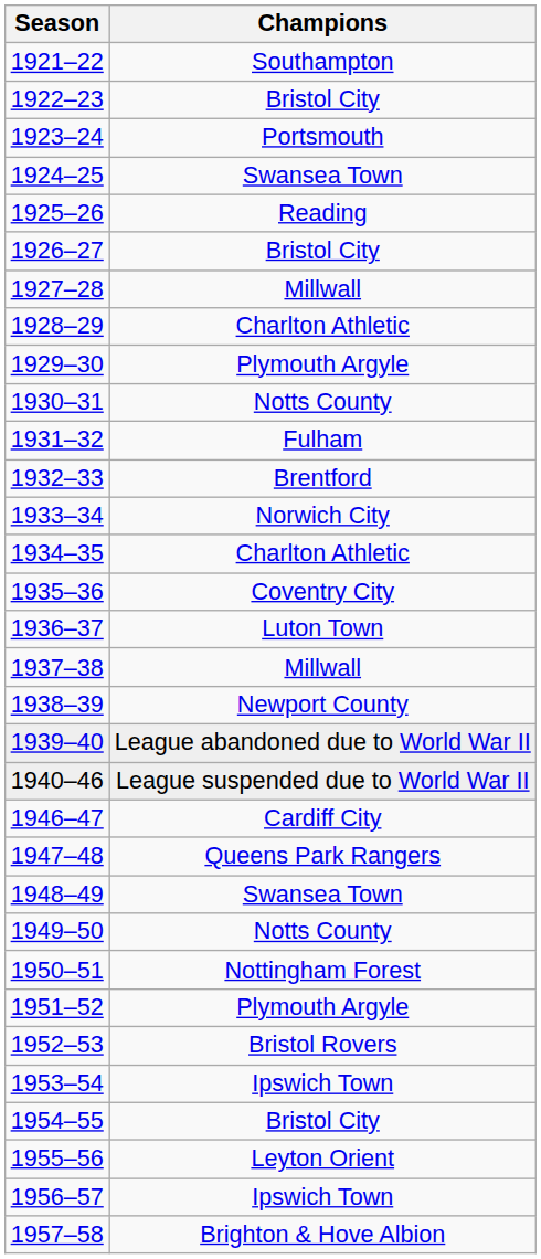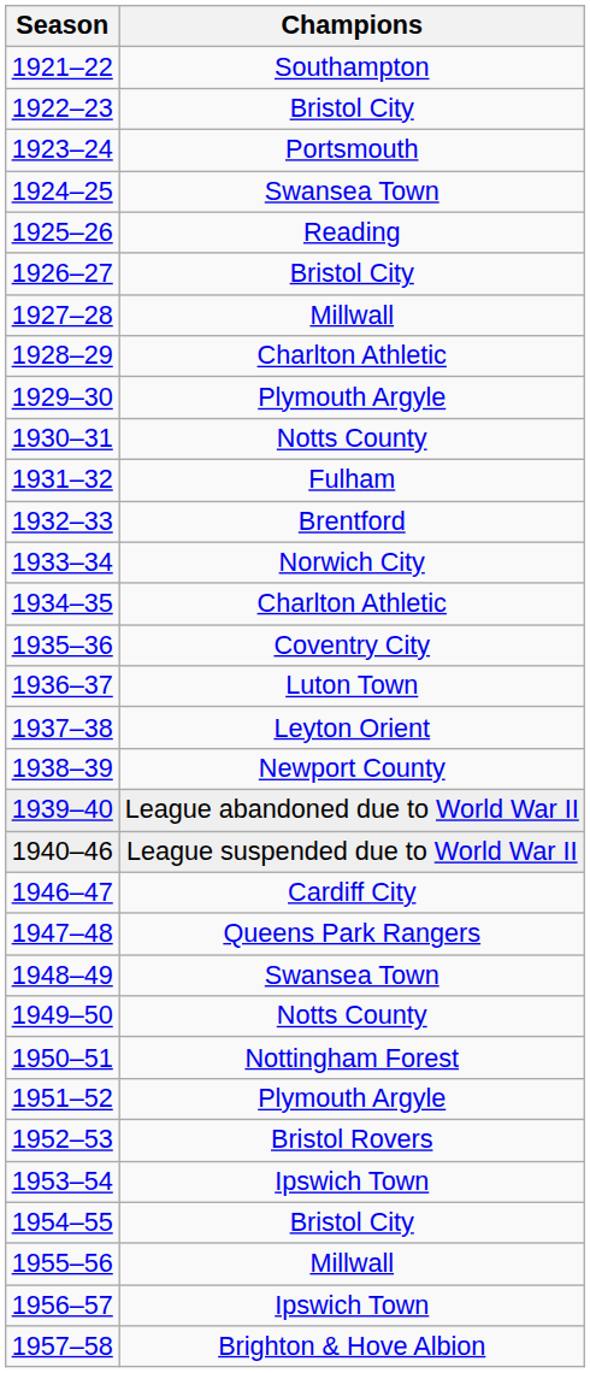1937–38 | Champions: Millwall -> Leyton Orient
1955–56 | Champions: Leyton Orient -> Millwall
